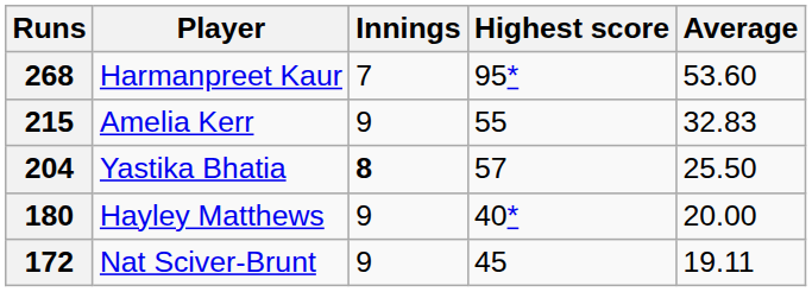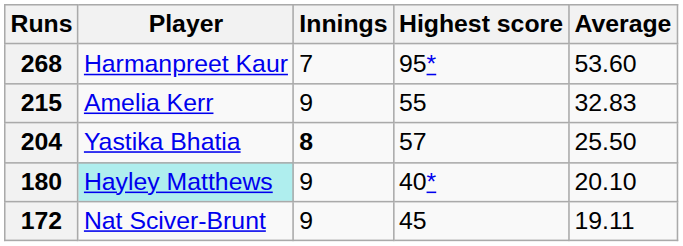180 | Player: no background -> paleturquoise background
180 | Average: 20.00 -> 20.10
